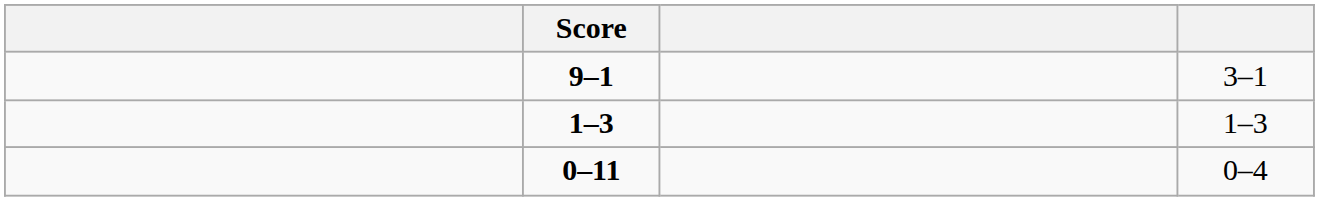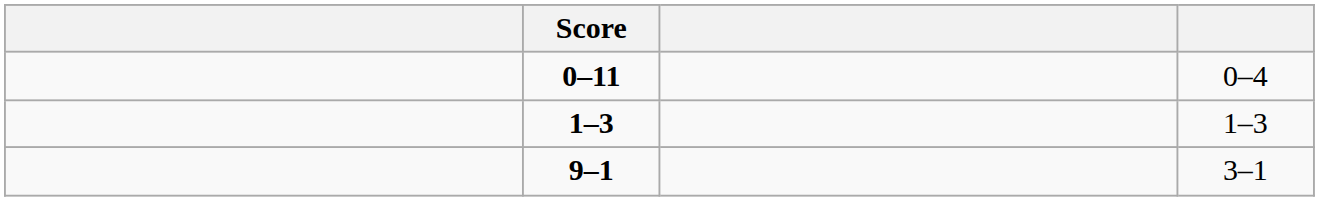rows swapped: 0–11 <-> 9–1
